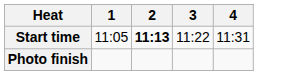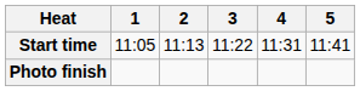+ column: 5 | 11:41
Start time | 2: bold -> normal
